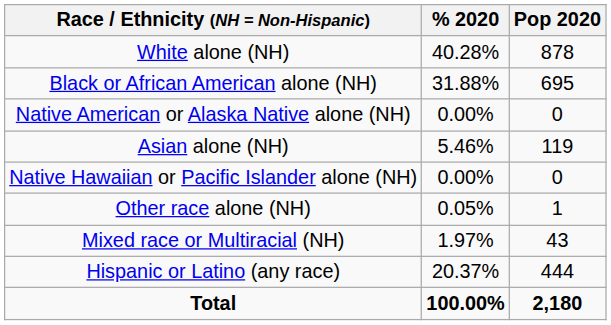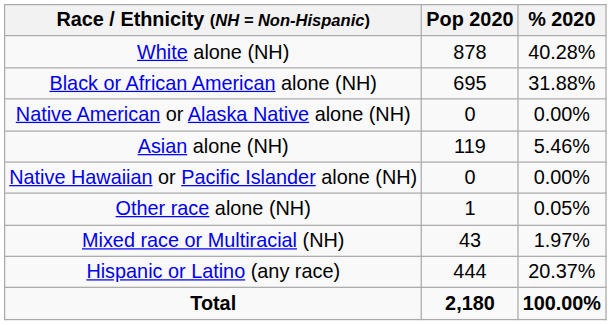columns swapped: Pop 2020 <-> % 2020
